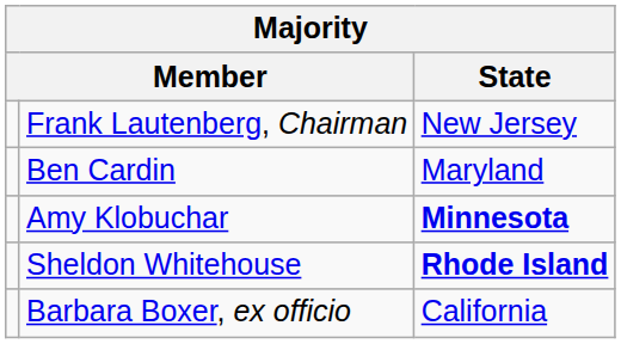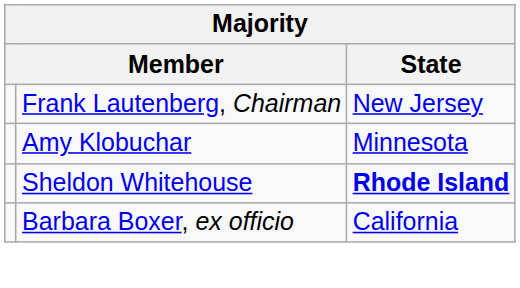- row: Ben Cardin | Maryland
Amy Klobuchar | State: bold -> normal
